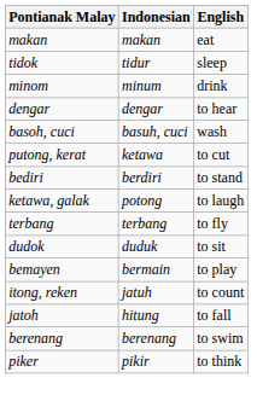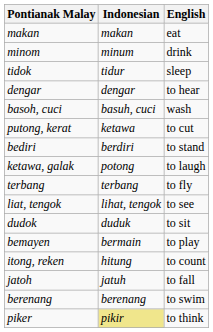rows swapped: minom <-> tidok
+ row: liat, tengok | lihat, tengok | to see
itong, reken | Indonesian: jatuh -> hitung
jatoh | Indonesian: hitung -> jatuh
piker | Indonesian: no background -> khaki background
